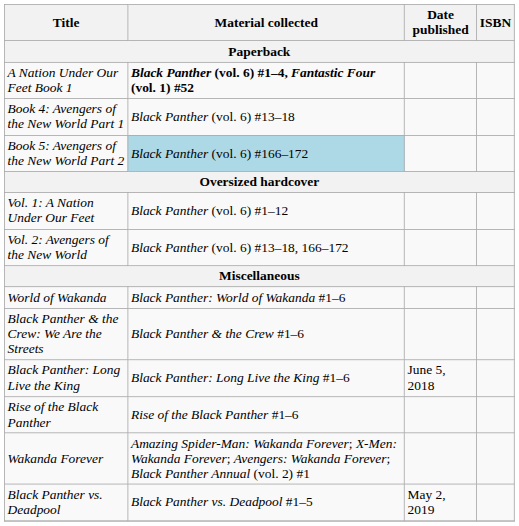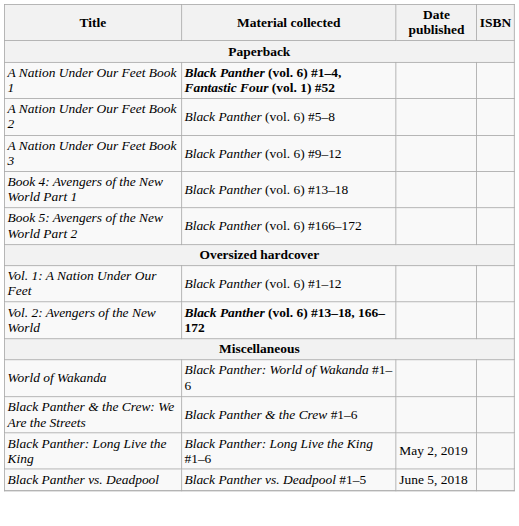+ row: A Nation Under Our Feet Book 2 | Black Panther (vol. 6) #5–8
+ row: A Nation Under Our Feet Book 3 | Black Panther (vol. 6) #9–12
Book 5: Avengers of the New World Part 2 | Material collected: lightblue background -> no background
Vol. 2: Avengers of the New World | Material collected: normal -> bold
Black Panther: Long Live the King | Date published: June 5, 2018 -> May 2, 2019
- row: Rise of the Black Panther | Rise of the Black Panther #1–6
- row: Wakanda Forever | Amazing Spider-Man: Wakanda Forever; X-Men: Wakanda Forever; Avengers: Wakanda Forever; Black Panther Annual (vol. 2) #1
Black Panther vs. Deadpool | Date published: May 2, 2019 -> June 5, 2018
